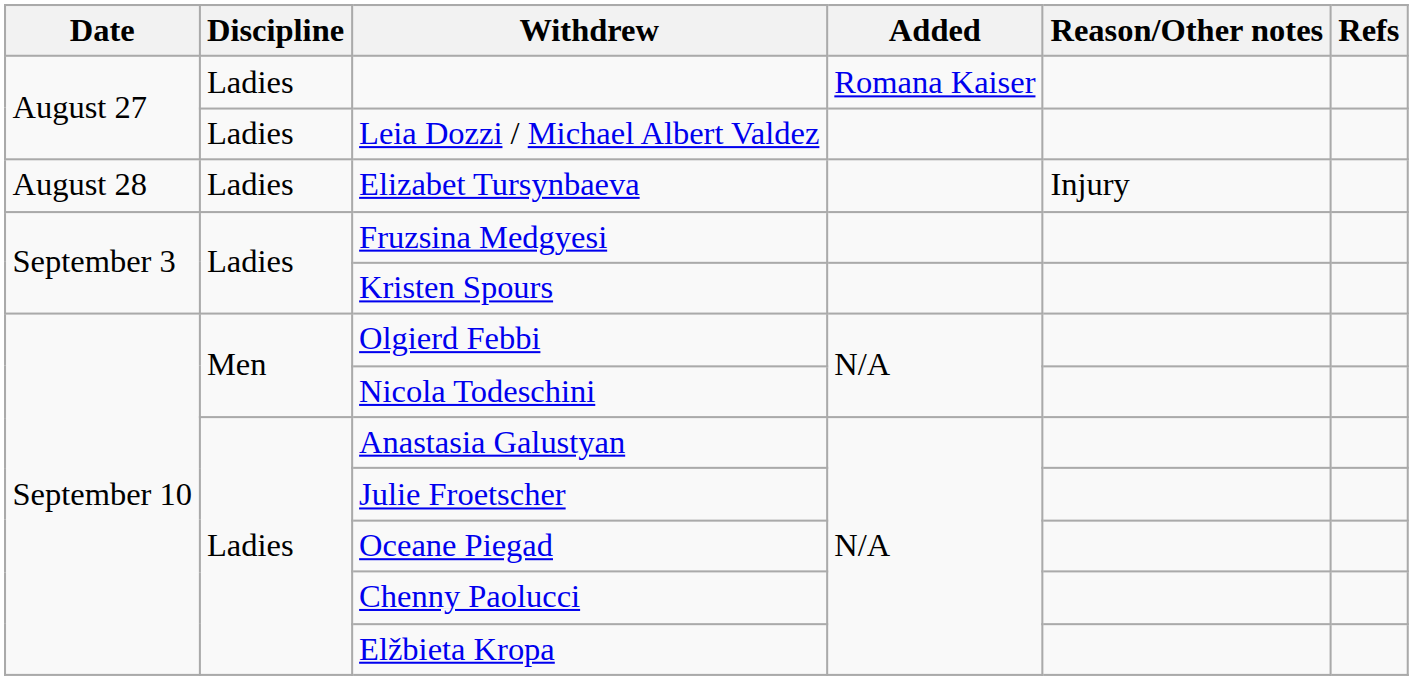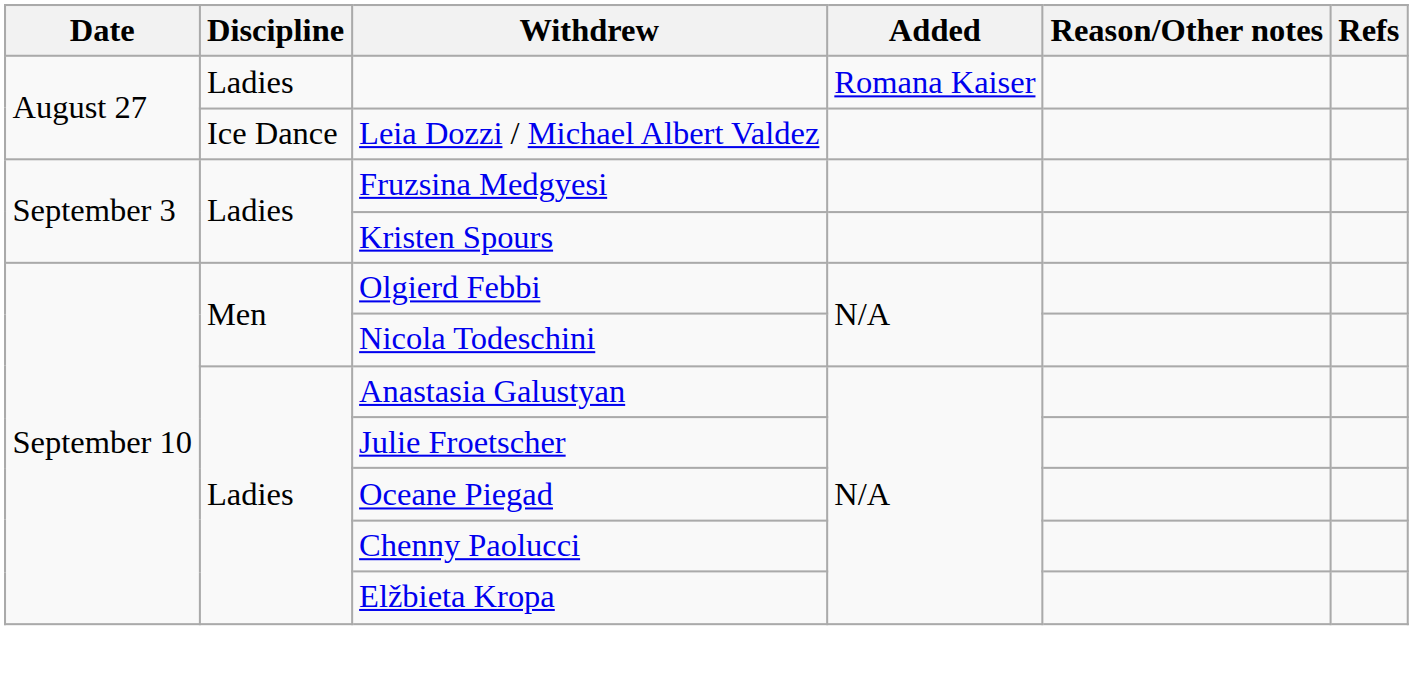Leia Dozzi / Michael Albert Valdez | Discipline: Ladies -> Ice Dance
- row: August 28 | Ladies | Elizabet Tursynbaeva | Injury
